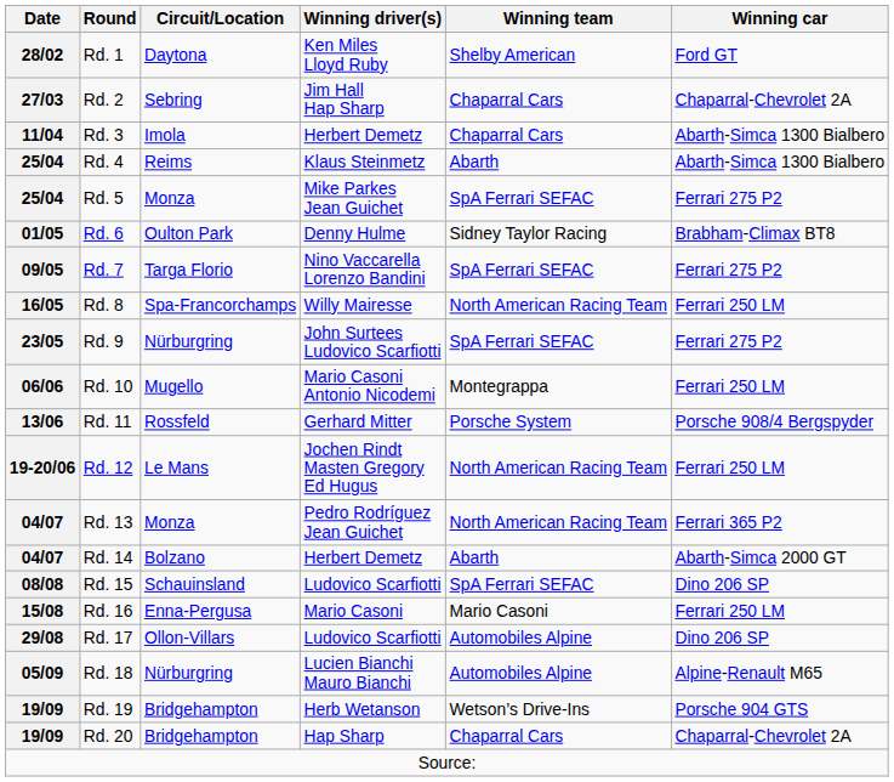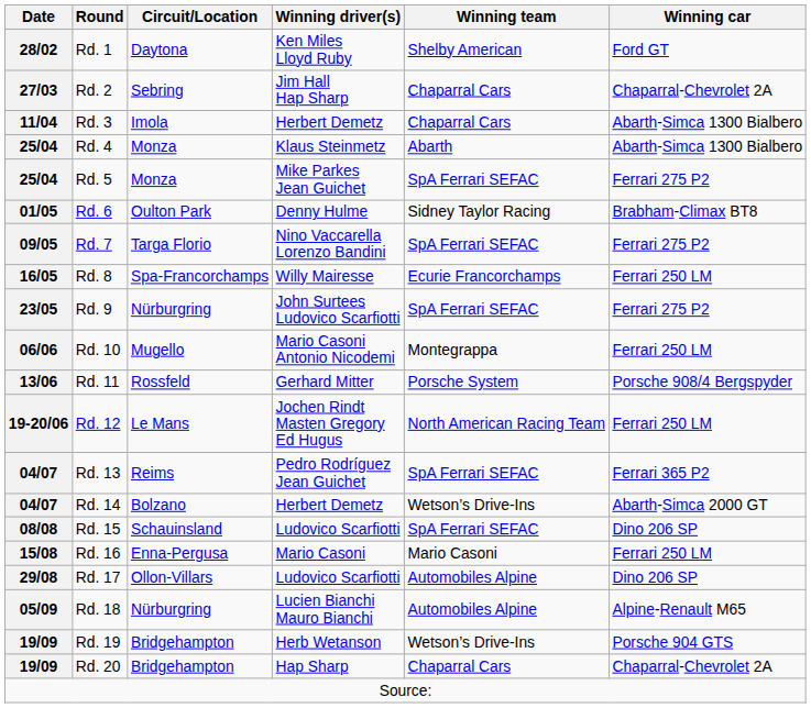Rd. 4 | Circuit/Location: Reims -> Monza
Rd. 8 | Winning team: North American Racing Team -> Ecurie Francorchamps
Rd. 13 | Circuit/Location: Monza -> Reims
Rd. 13 | Winning team: North American Racing Team -> SpA Ferrari SEFAC
Rd. 14 | Winning team: Abarth -> Wetson’s Drive-Ins
